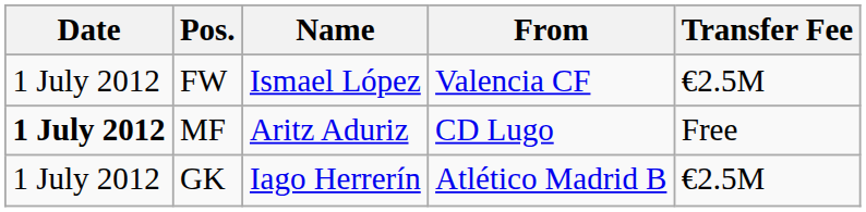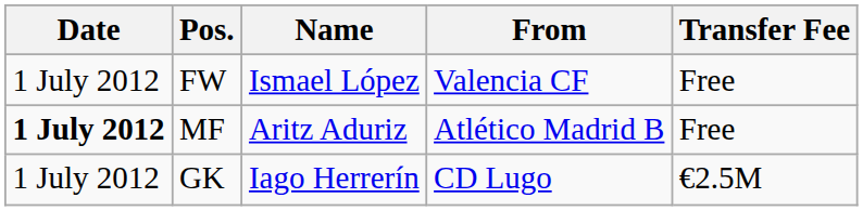FW | Transfer Fee: €2.5M -> Free
MF | From: CD Lugo -> Atlético Madrid B
GK | From: Atlético Madrid B -> CD Lugo
